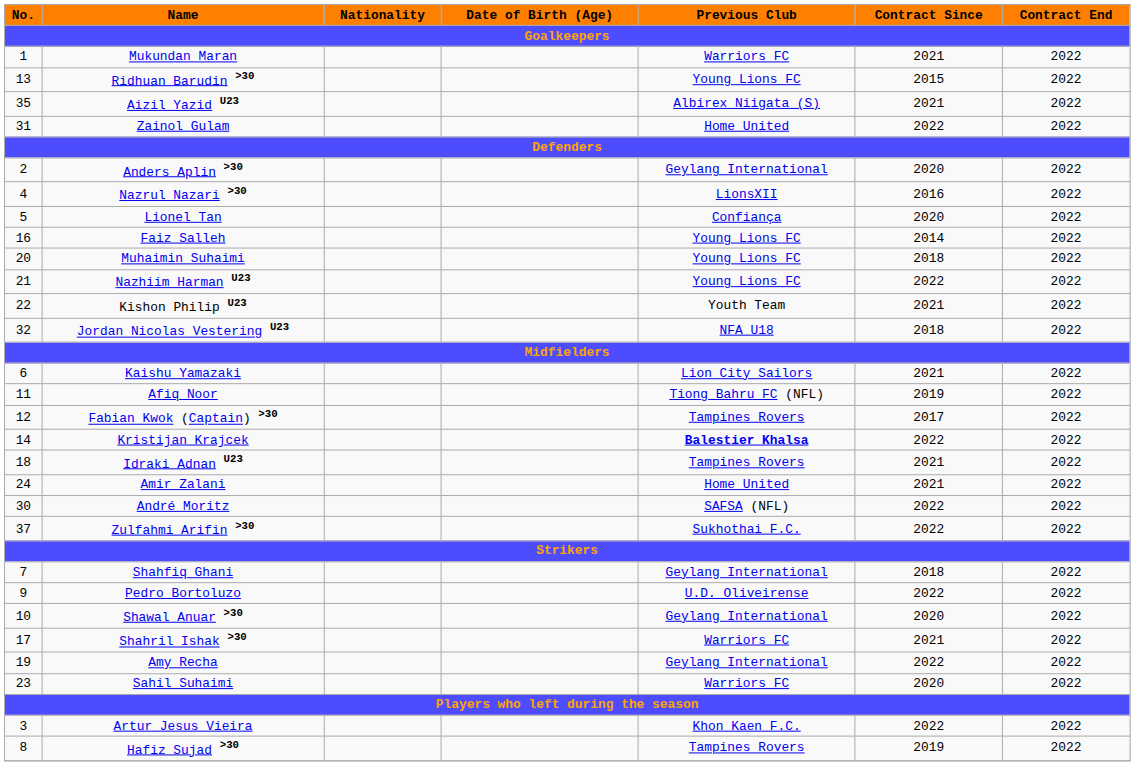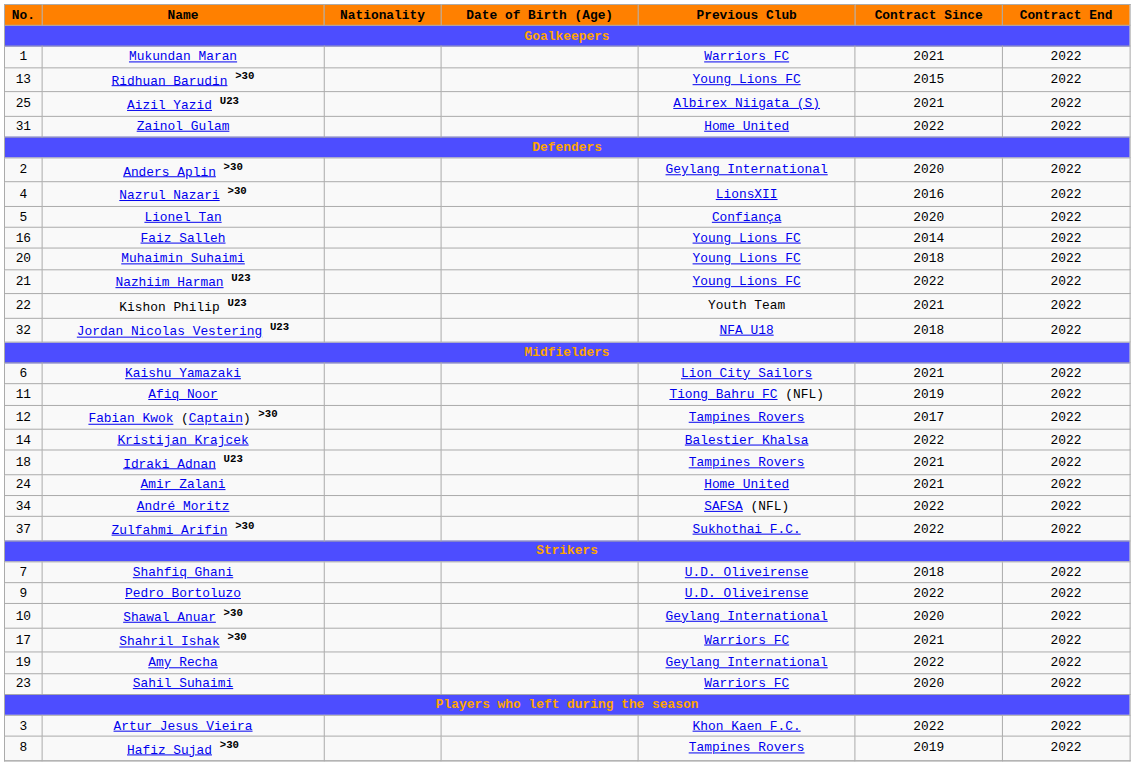Aizil Yazid U23 | No.: 35 -> 25
Kristijan Krajcek | Previous Club: bold -> normal
André Moritz | No.: 30 -> 34
Shahfiq Ghani | Previous Club: Geylang International -> U.D. Oliveirense
